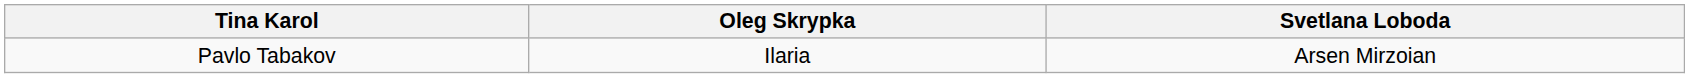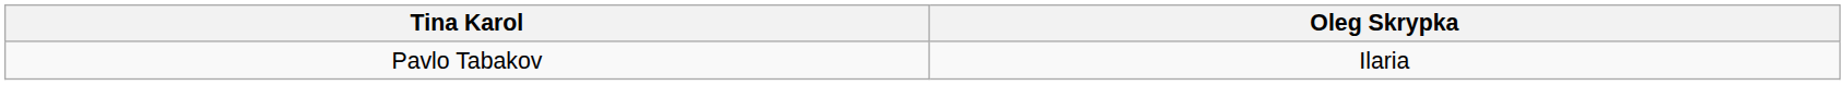- column: Svetlana Loboda | Arsen Mirzoian
